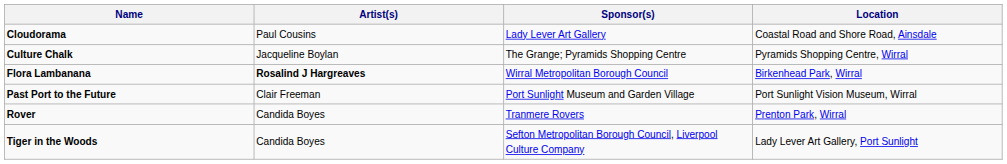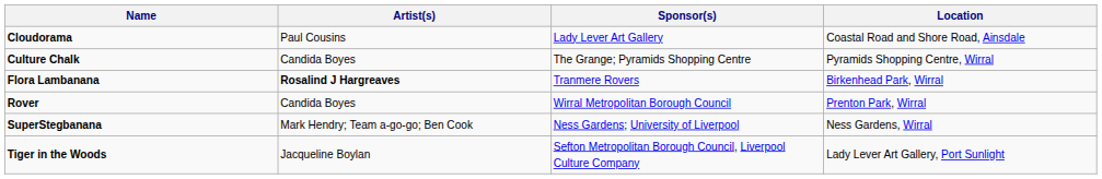Culture Chalk | Artist(s): Jacqueline Boylan -> Candida Boyes
Flora Lambanana | Sponsor(s): Wirral Metropolitan Borough Council -> Tranmere Rovers
- row: Past Port to the Future | Clair Freeman | Port Sunlight Museum and Garden Village | Port Sunlight Vision Museum, Wirral
Rover | Sponsor(s): Tranmere Rovers -> Wirral Metropolitan Borough Council
+ row: SuperStegbanana | Mark Hendry; Team a-go-go; Ben Cook | Ness Gardens; University of Liverpool | Ness Gardens, Wirral
Tiger in the Woods | Artist(s): Candida Boyes -> Jacqueline Boylan
